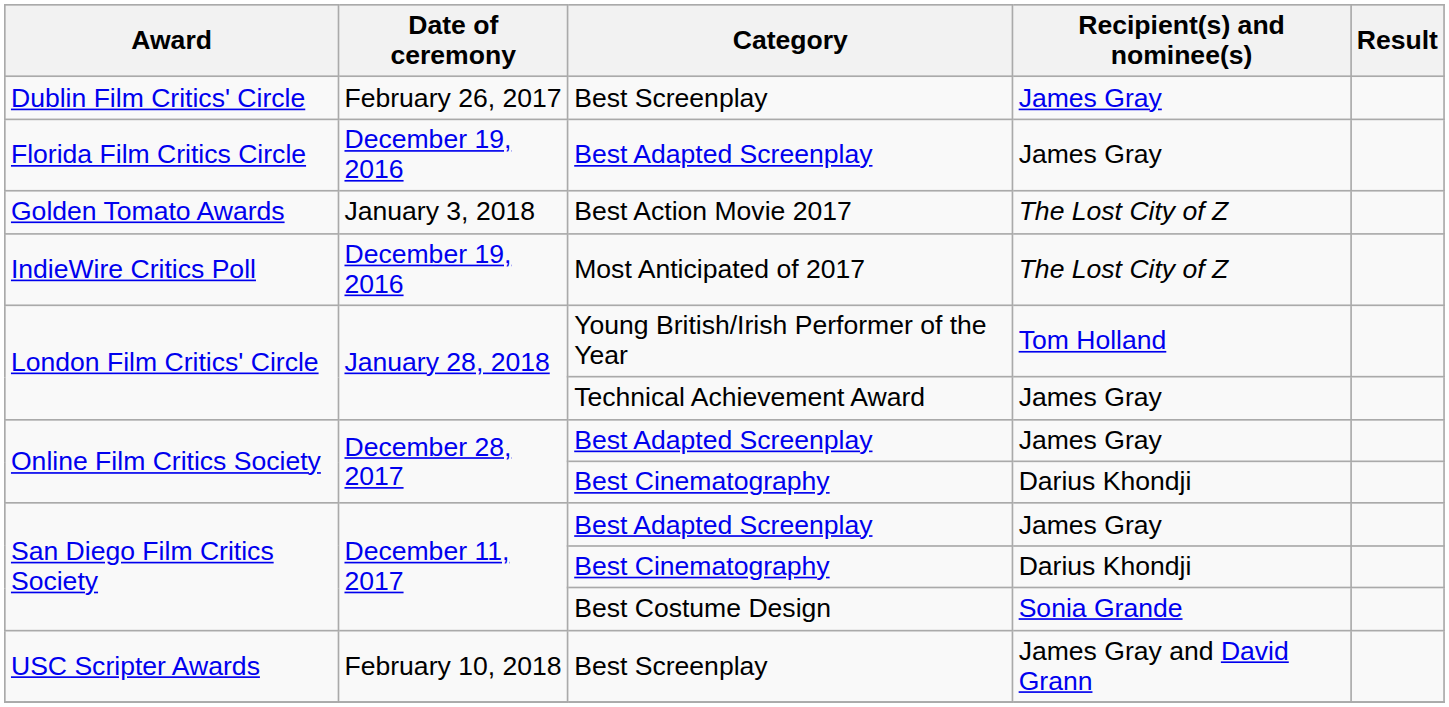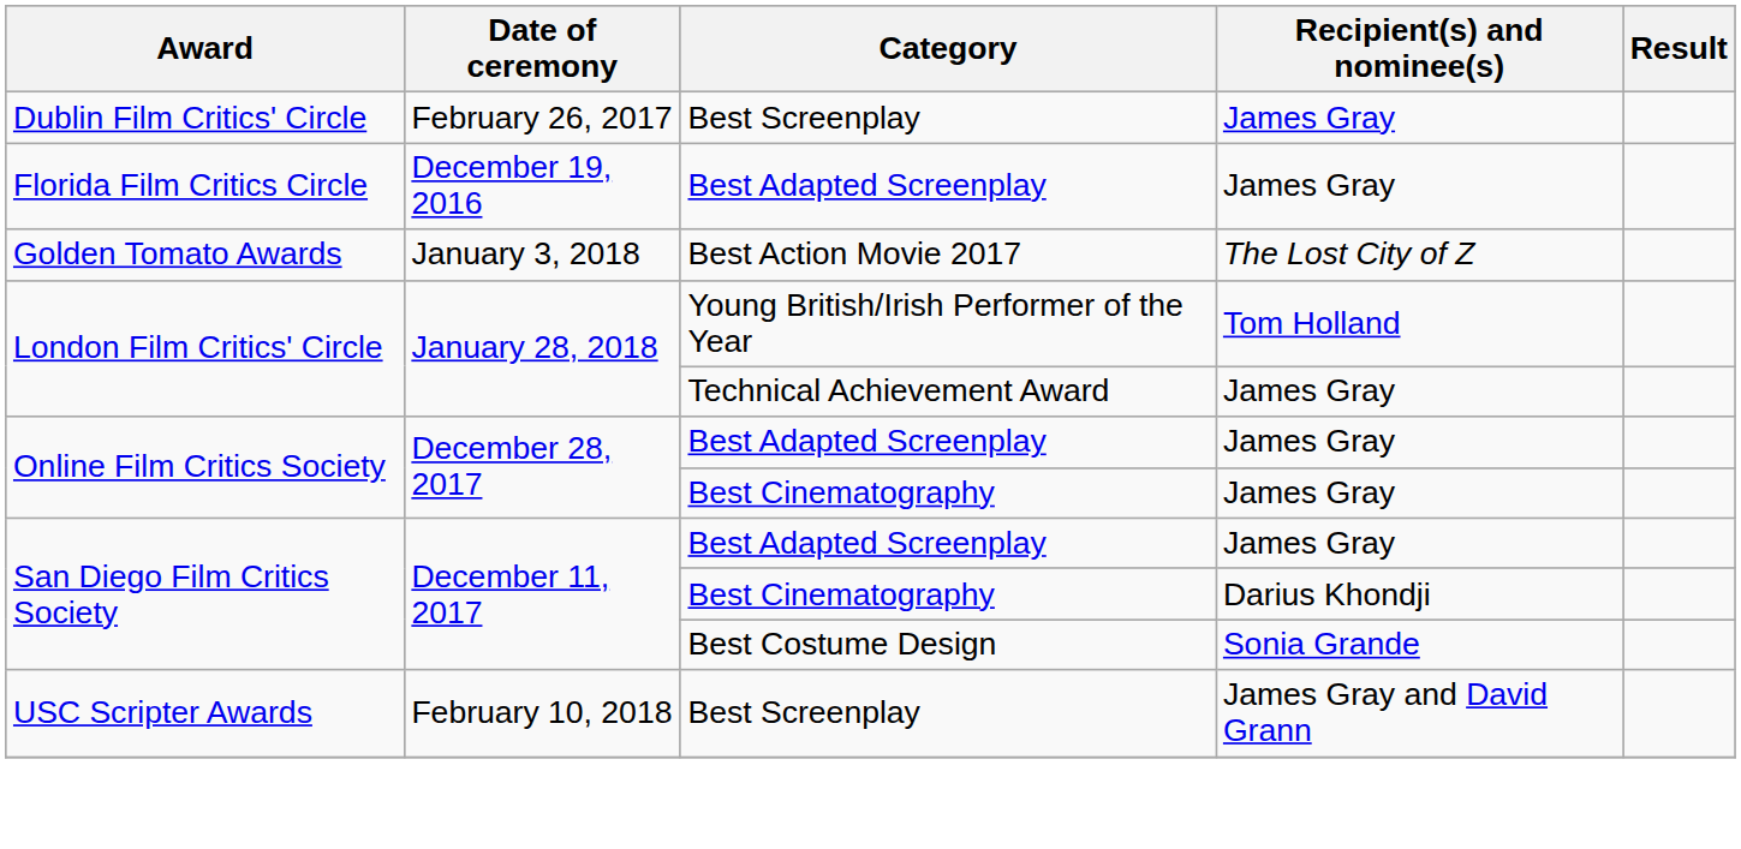- row: IndieWire Critics Poll | December 19, 2016 | Most Anticipated of 2017 | The Lost City of Z
Online Film Critics Society / Best Cinematography | Recipient(s) and nominee(s): Darius Khondji -> James Gray
